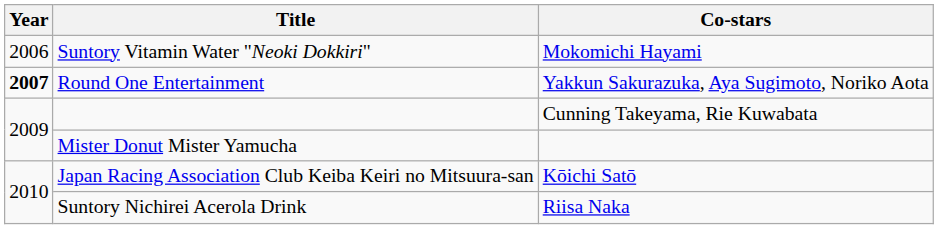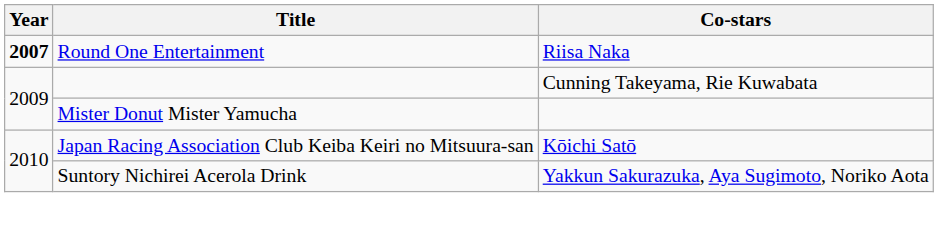- row: 2006 | Suntory Vitamin Water "Neoki Dokkiri" | Mokomichi Hayami
Round One Entertainment | Co-stars: Yakkun Sakurazuka, Aya Sugimoto, Noriko Aota -> Riisa Naka
Suntory Nichirei Acerola Drink | Co-stars: Riisa Naka -> Yakkun Sakurazuka, Aya Sugimoto, Noriko Aota
